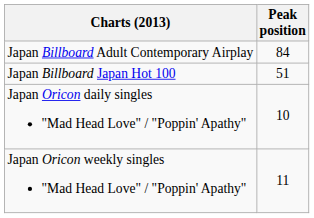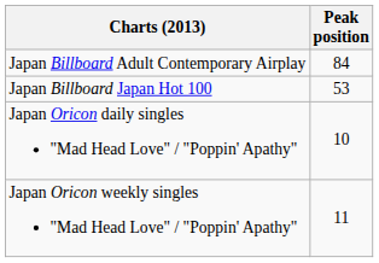Japan Billboard Japan Hot 100 | Peak position: 51 -> 53
